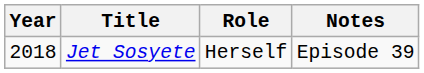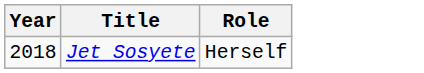- column: Notes | Episode 39
